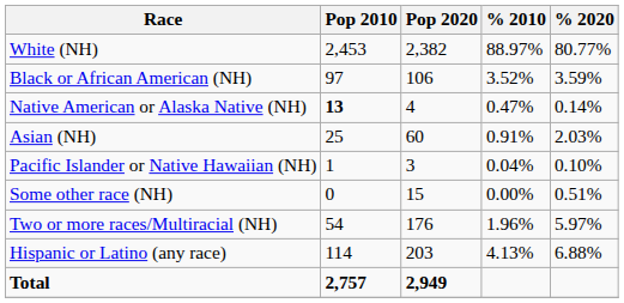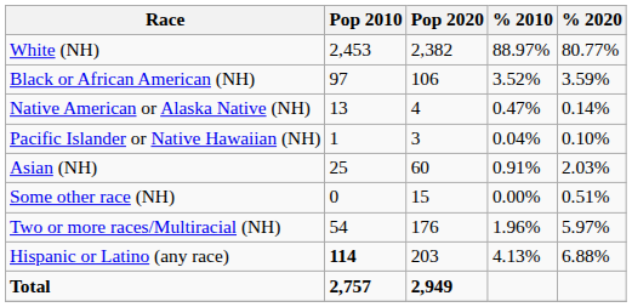Native American or Alaska Native (NH) | Pop 2010: bold -> normal
rows swapped: Asian (NH) <-> Pacific Islander or Native Hawaiian (NH)
Hispanic or Latino (any race) | Pop 2010: normal -> bold
